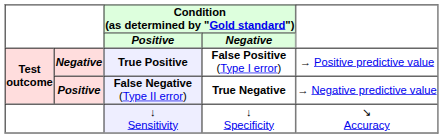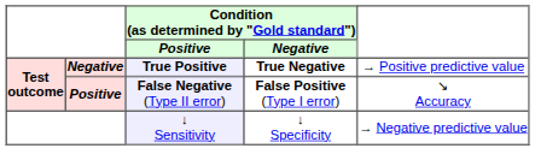True Positive | column 4: False Positive (Type I error) -> True Negative
False Negative (Type II error) | column 4: True Negative -> False Positive (Type I error)
False Negative (Type II error) | column 5: → Negative predictive value -> ↘ Accuracy
↓ Sensitivity | column 5: ↘ Accuracy -> → Negative predictive value
